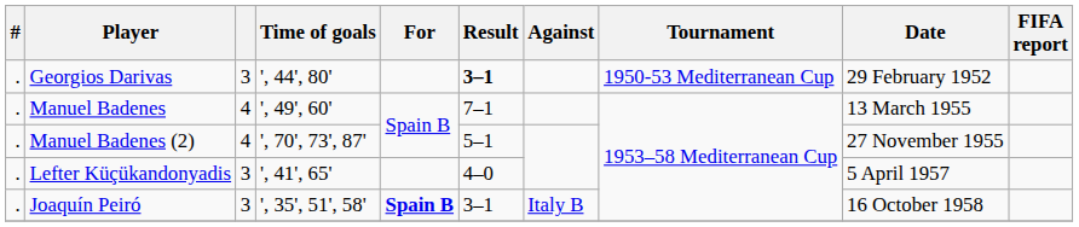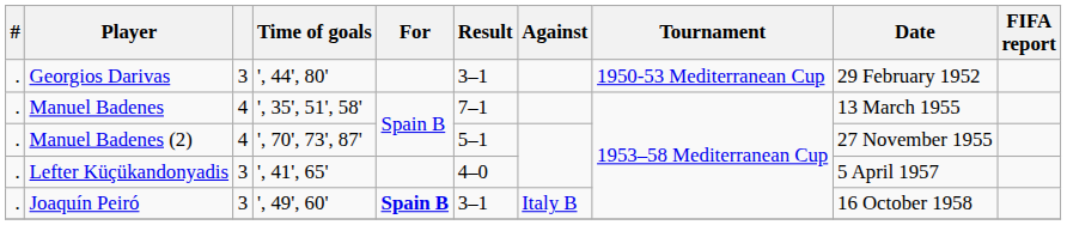Georgios Darivas | Result: bold -> normal
Manuel Badenes | Time of goals: ', 49', 60' -> ', 35', 51', 58'
Joaquín Peiró | Time of goals: ', 35', 51', 58' -> ', 49', 60'
